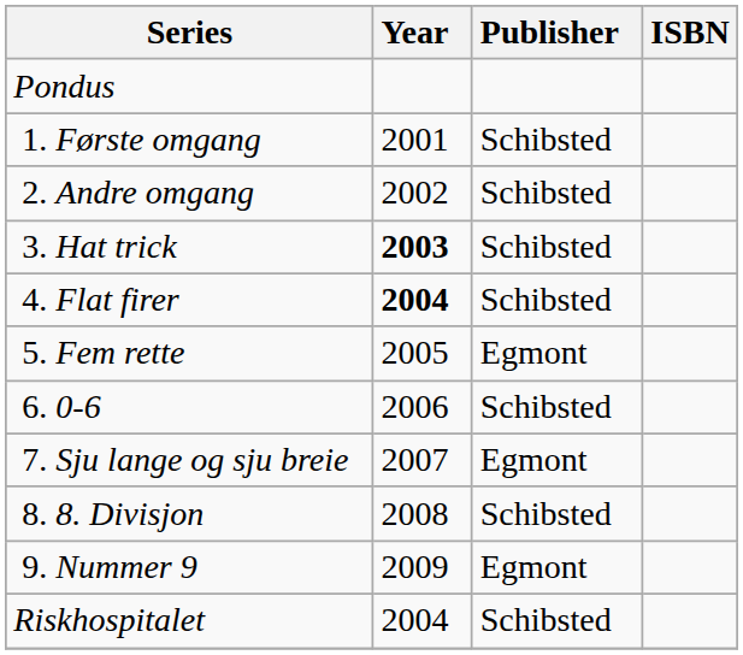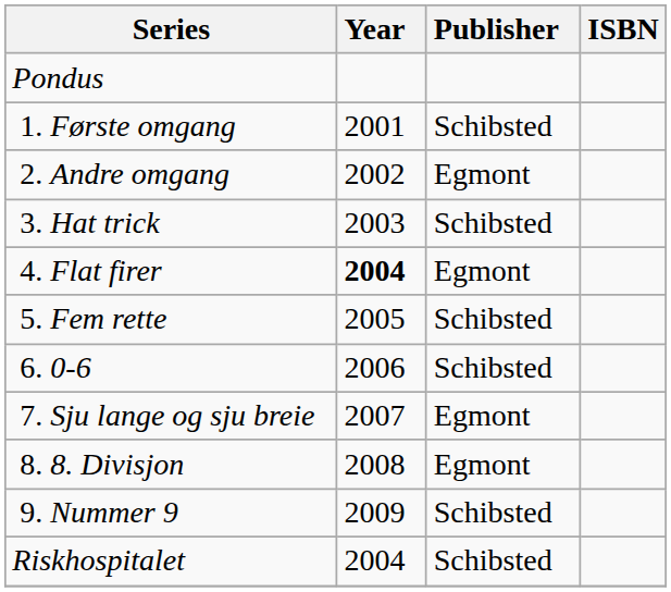2. Andre omgang | Publisher: Schibsted -> Egmont
3. Hat trick | Year: bold -> normal
4. Flat firer | Publisher: Schibsted -> Egmont
5. Fem rette | Publisher: Egmont -> Schibsted
8. 8. Divisjon | Publisher: Schibsted -> Egmont
9. Nummer 9 | Publisher: Egmont -> Schibsted
